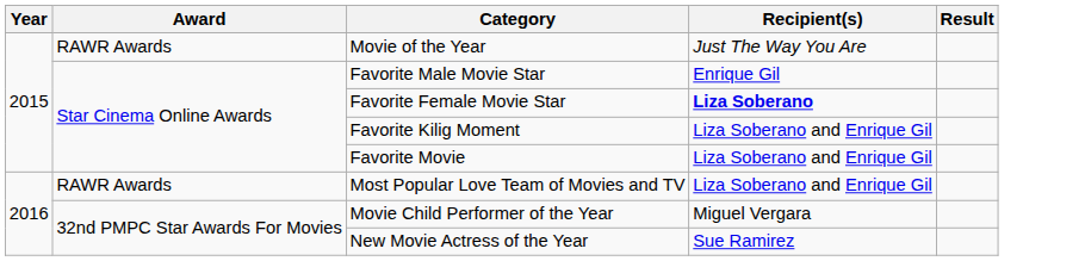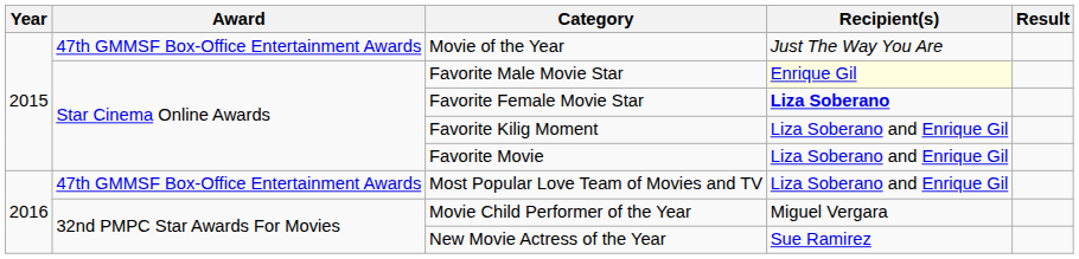Movie of the Year | Award: RAWR Awards -> 47th GMMSF Box-Office Entertainment Awards
Favorite Male Movie Star | Recipient(s): no background -> lightyellow background
Most Popular Love Team of Movies and TV | Award: RAWR Awards -> 47th GMMSF Box-Office Entertainment Awards
